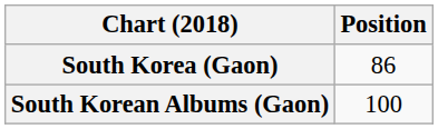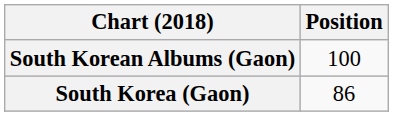rows swapped: South Korea (Gaon) <-> South Korean Albums (Gaon)
